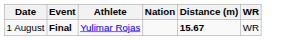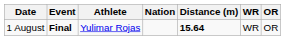+ column: OR | OR
1 August | Distance (m): 15.67 -> 15.64
